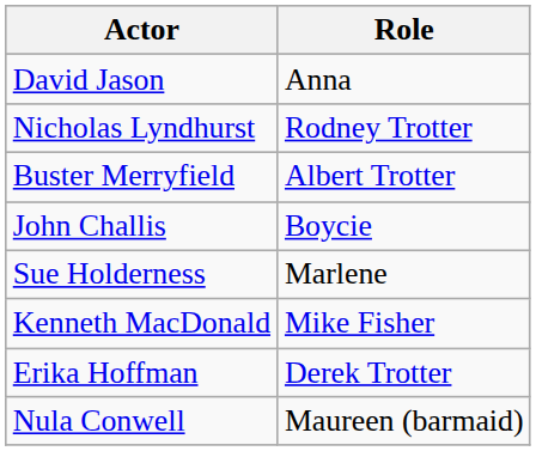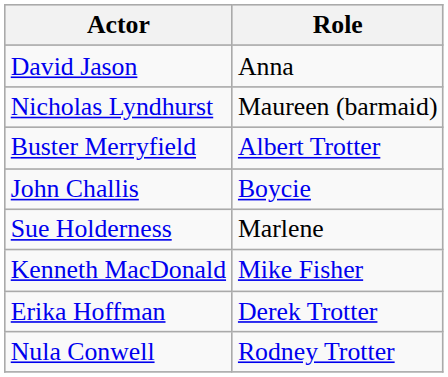Nicholas Lyndhurst | Role: Rodney Trotter -> Maureen (barmaid)
Nula Conwell | Role: Maureen (barmaid) -> Rodney Trotter
